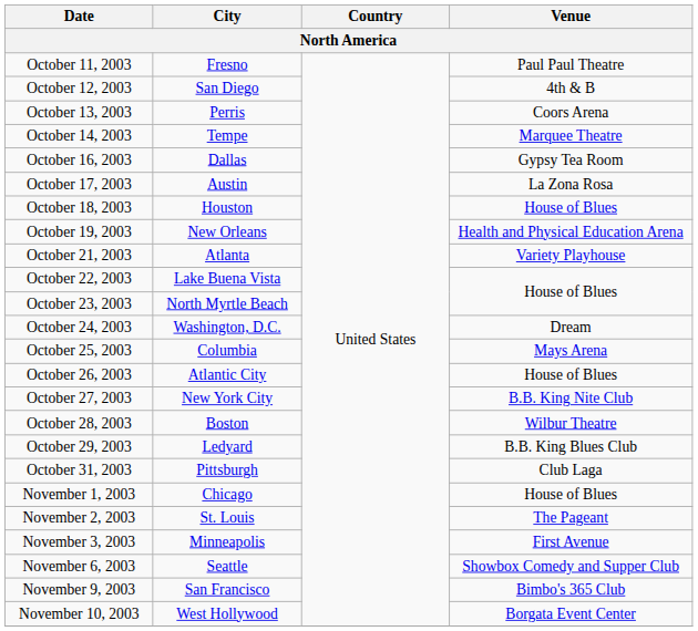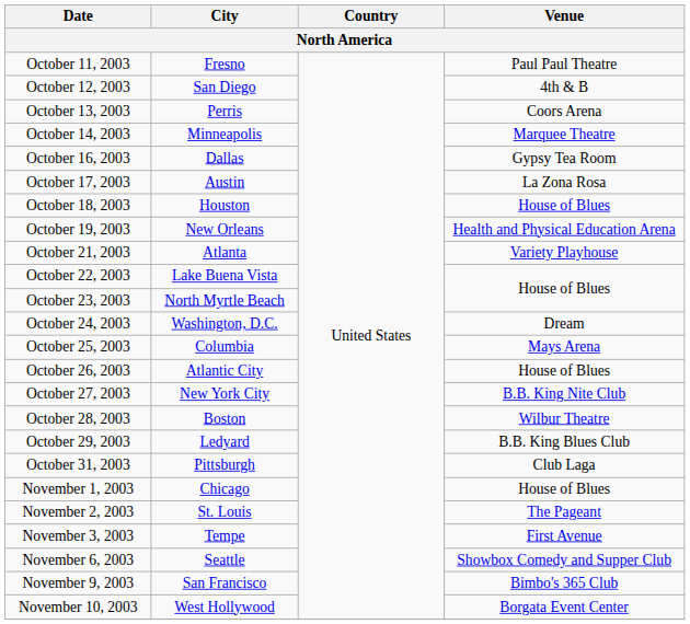October 14, 2003 | City: Tempe -> Minneapolis
November 3, 2003 | City: Minneapolis -> Tempe
